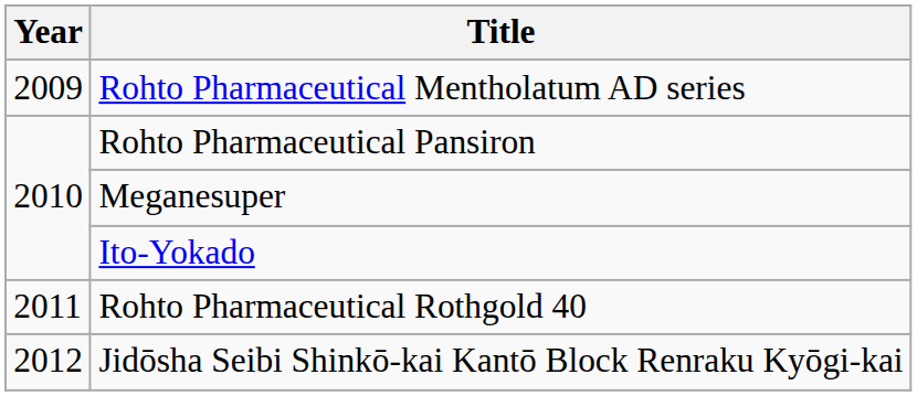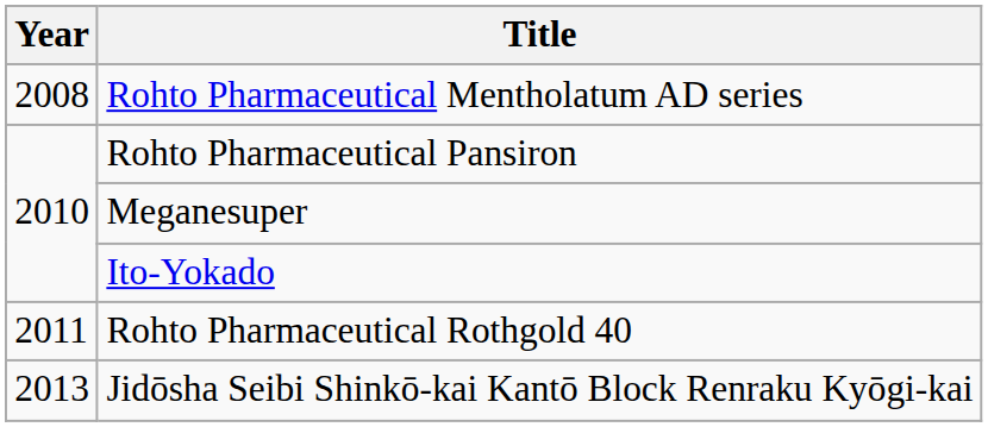Rohto Pharmaceutical Mentholatum AD series | Year: 2009 -> 2008
Jidōsha Seibi Shinkō-kai Kantō Block Renraku Kyōgi-kai | Year: 2012 -> 2013
